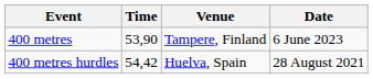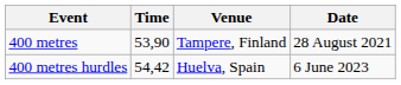400 metres | Date: 6 June 2023 -> 28 August 2021
400 metres hurdles | Date: 28 August 2021 -> 6 June 2023
